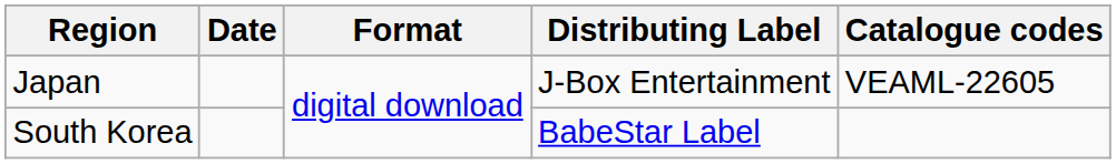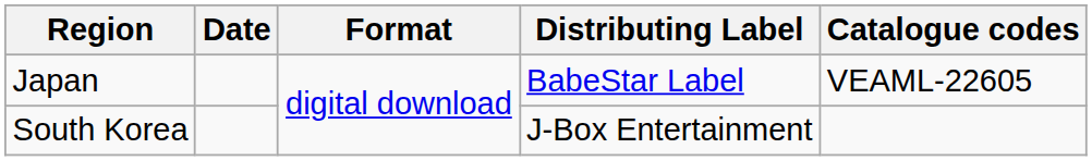Japan | Distributing Label: J-Box Entertainment -> BabeStar Label
South Korea | Distributing Label: BabeStar Label -> J-Box Entertainment
